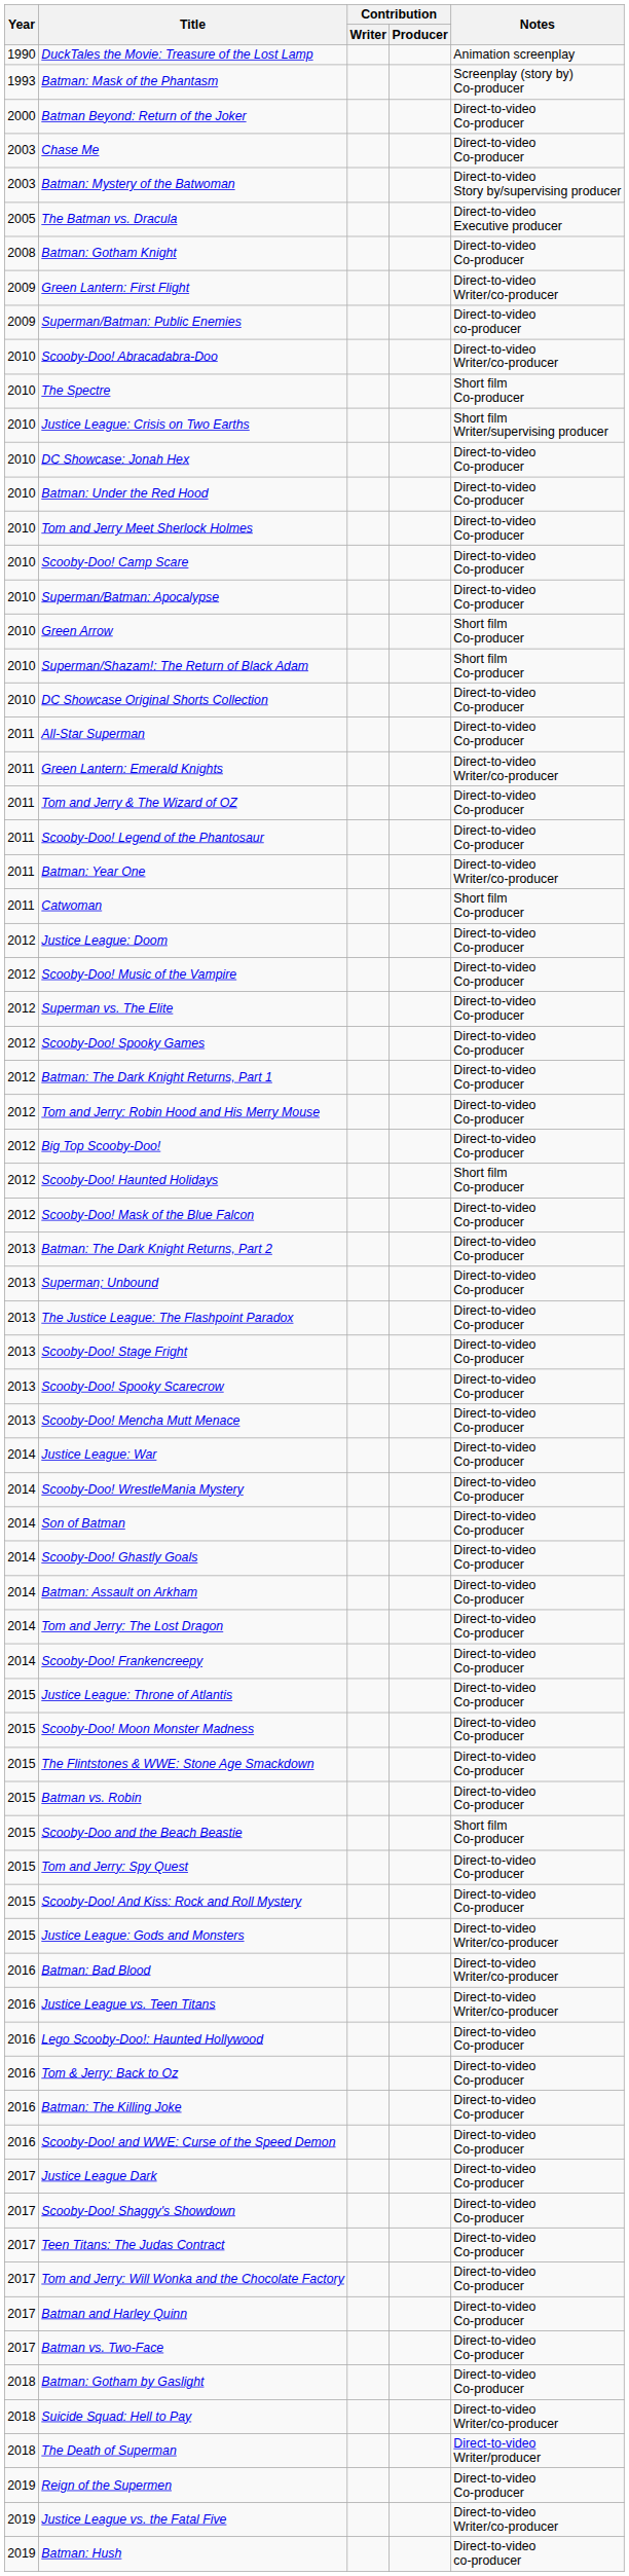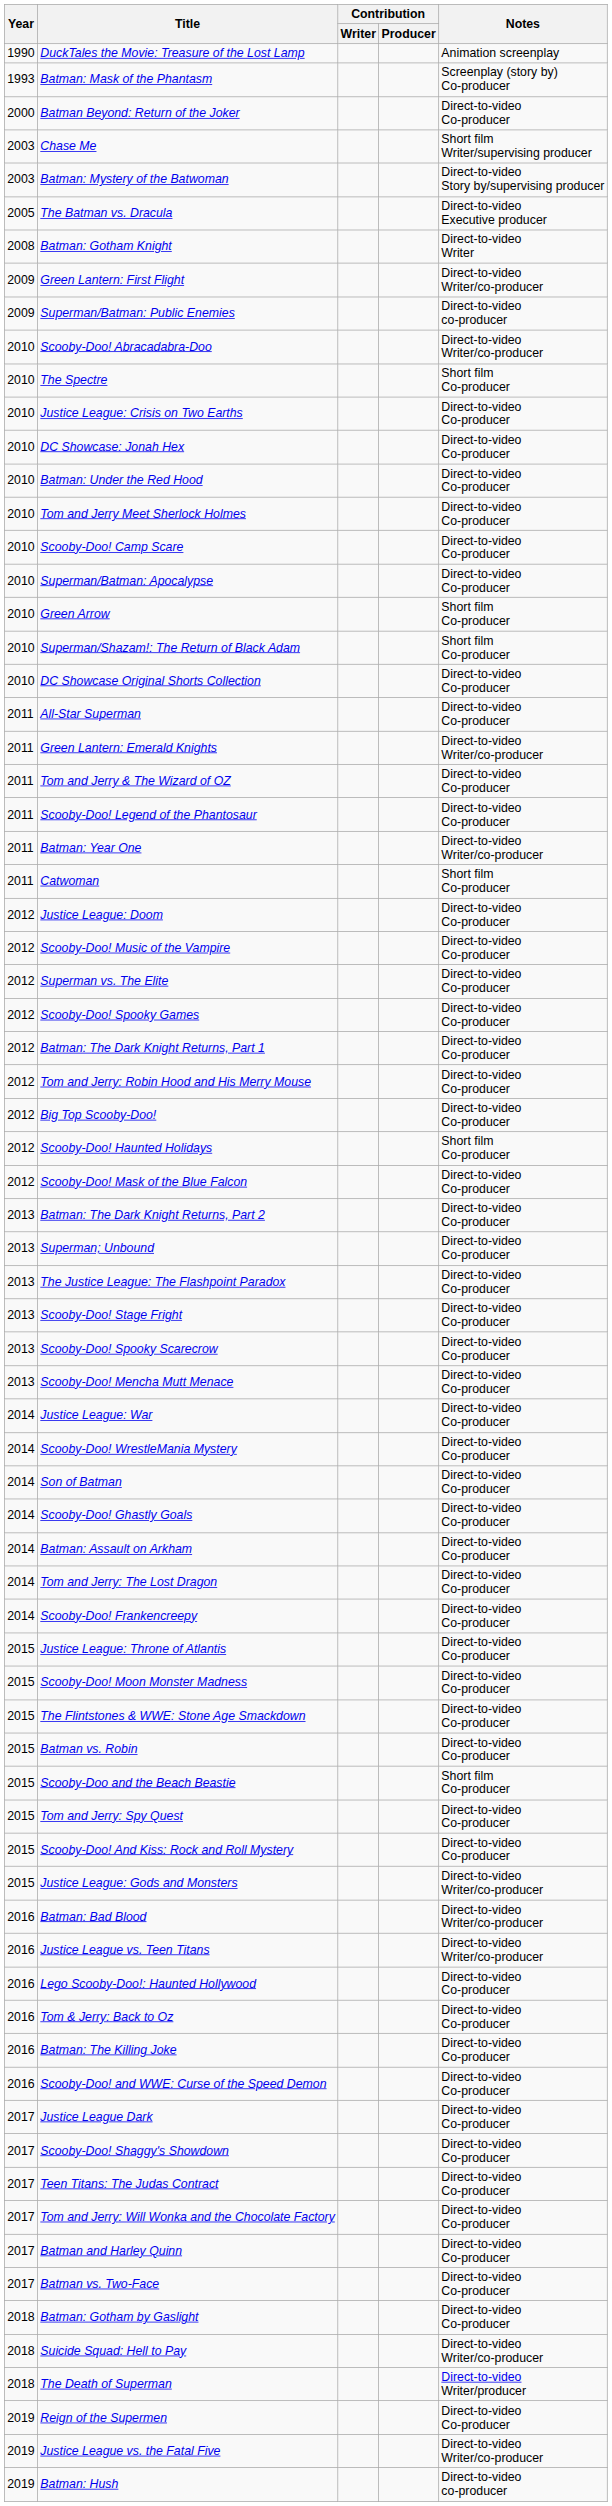Chase Me | Notes: Direct-to-video Co-producer -> Short film Writer/supervising producer
Batman: Gotham Knight | Notes: Direct-to-video Co-producer -> Direct-to-video Writer
Justice League: Crisis on Two Earths | Notes: Short film Writer/supervising producer -> Direct-to-video Co-producer
